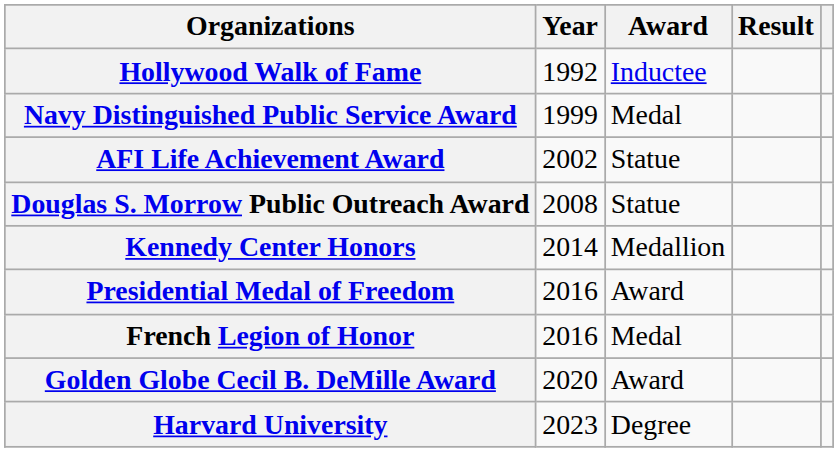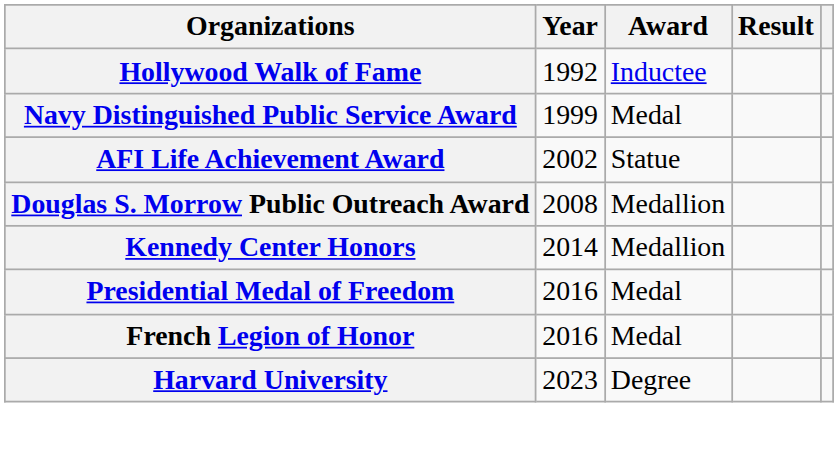Douglas S. Morrow Public Outreach Award | Award: Statue -> Medallion
Presidential Medal of Freedom | Award: Award -> Medal
- row: Golden Globe Cecil B. DeMille Award | 2020 | Award
